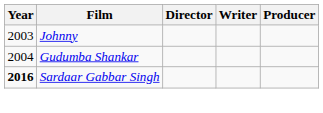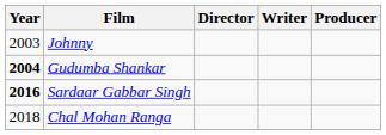Gudumba Shankar | Year: normal -> bold
+ row: 2018 | Chal Mohan Ranga
